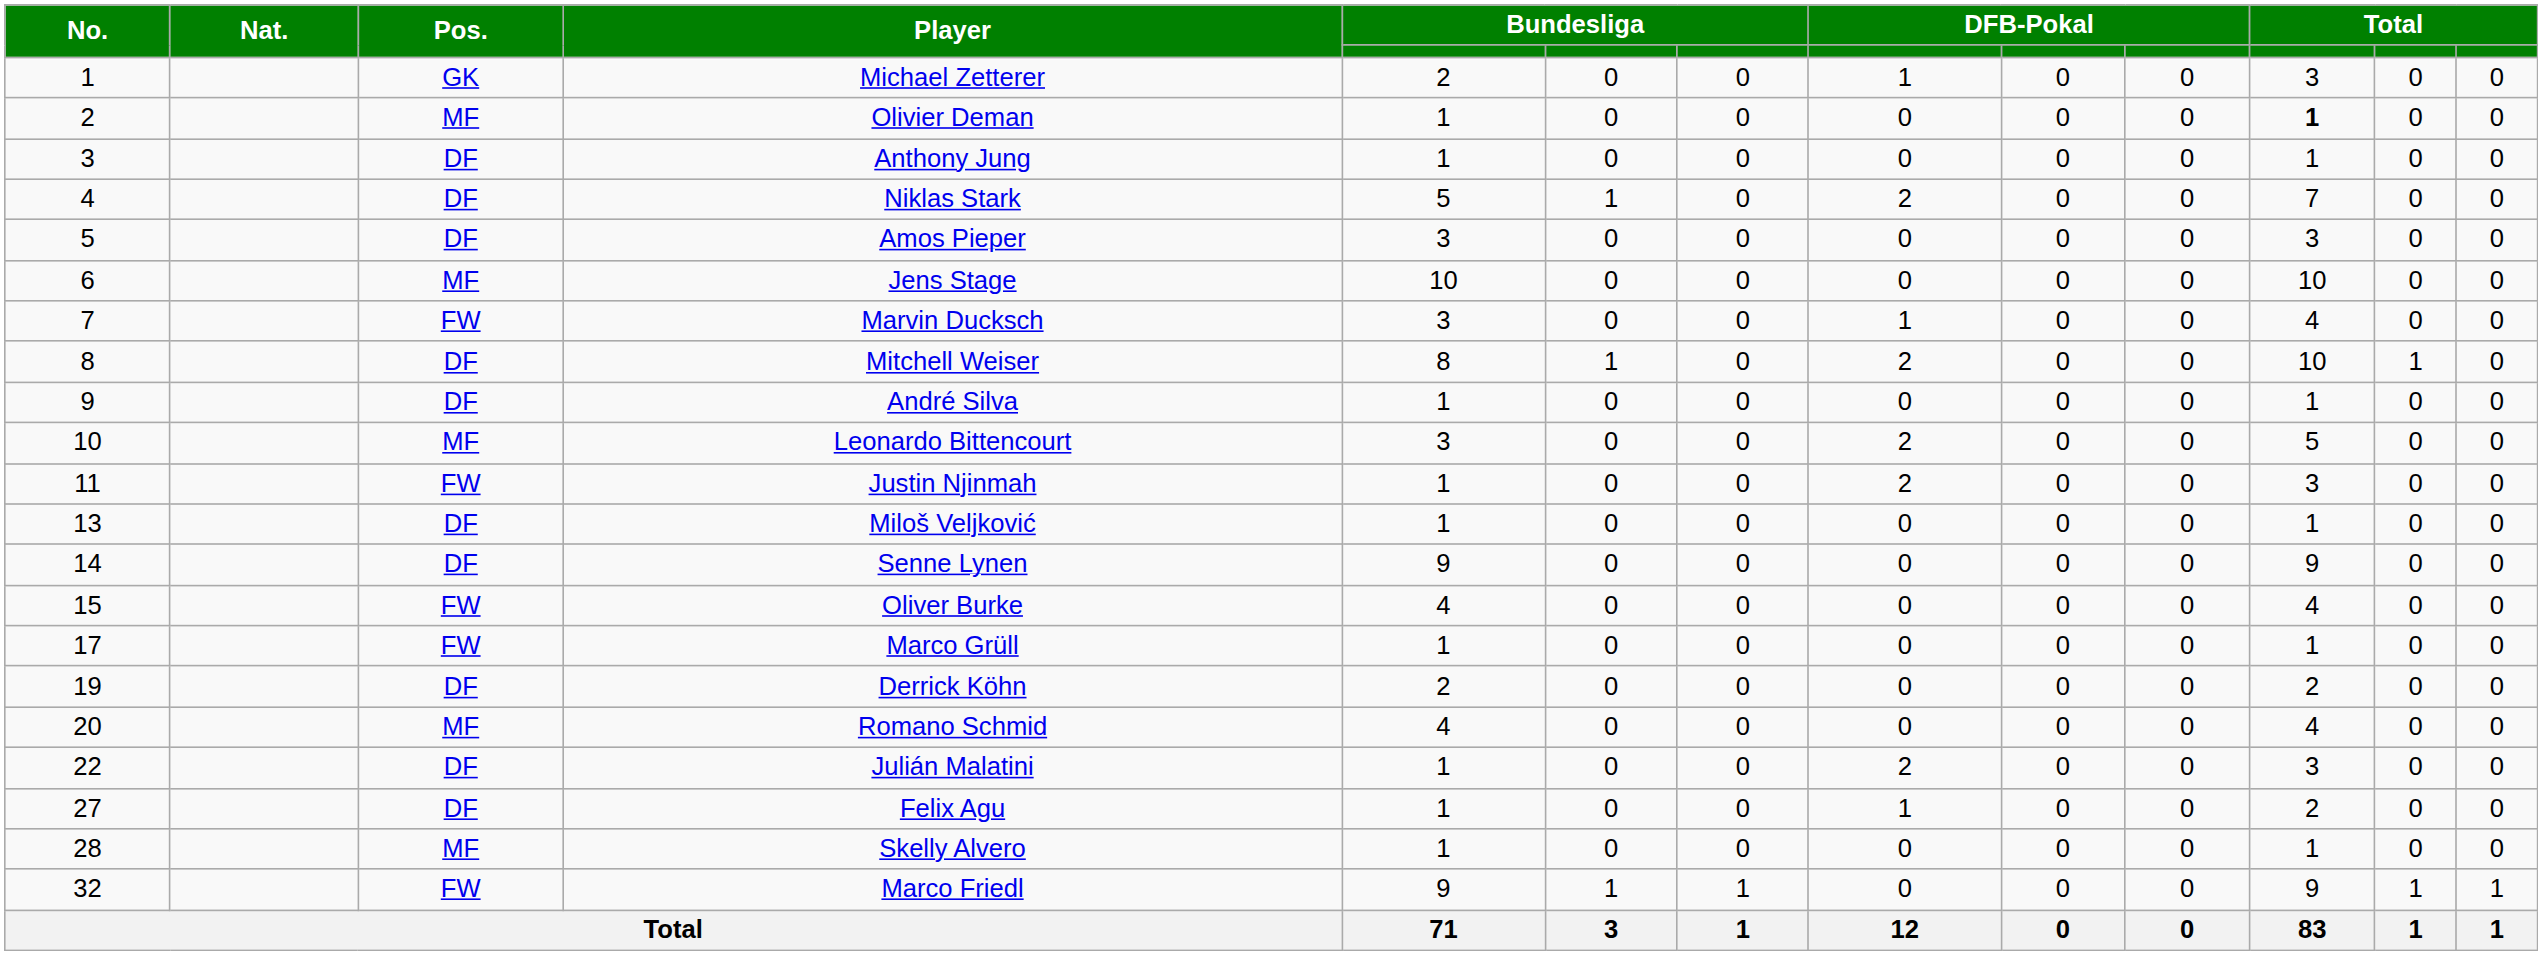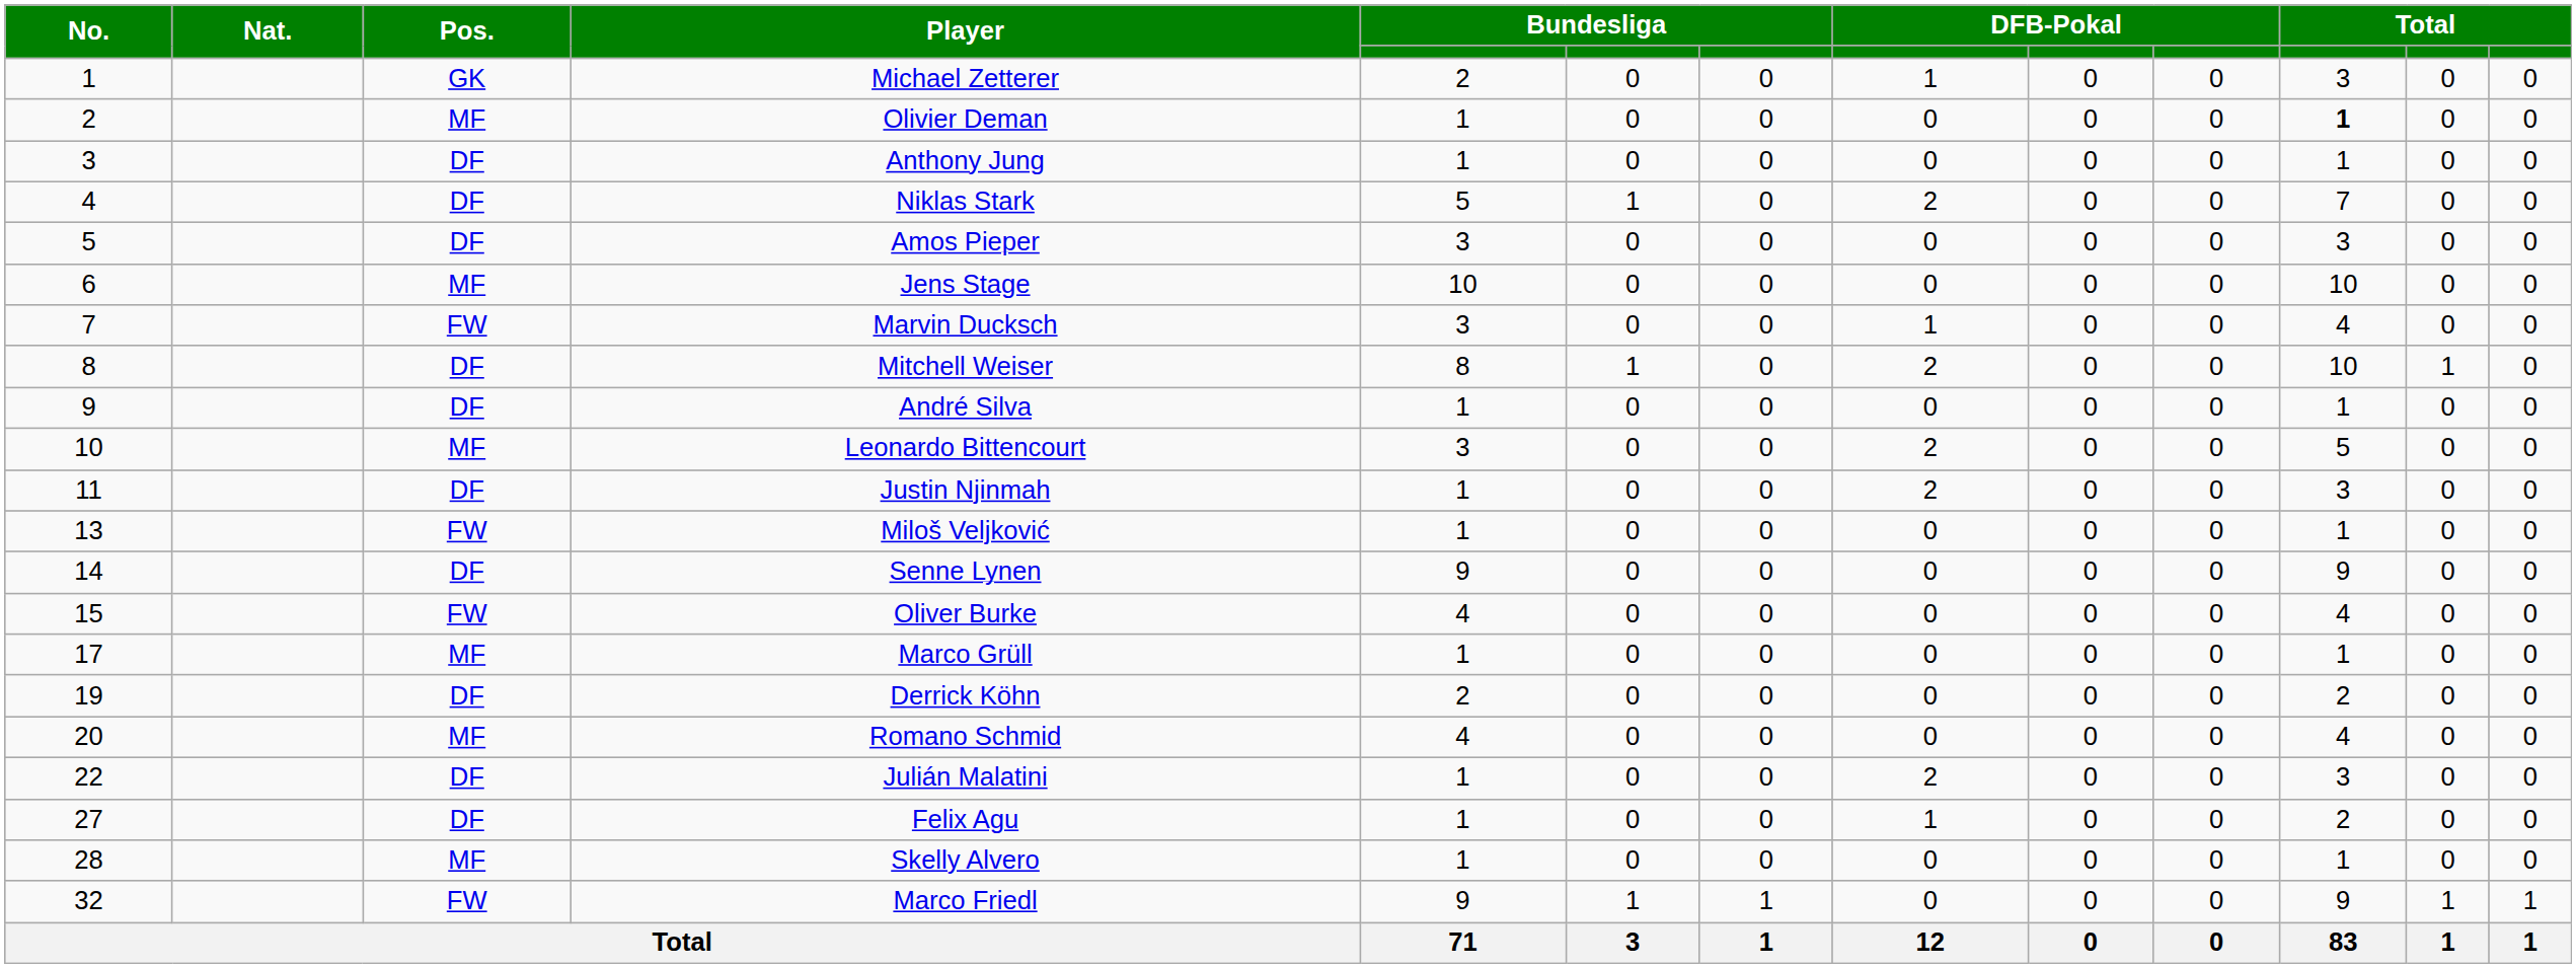Justin Njinmah | Pos.: FW -> DF
Miloš Veljković | Pos.: DF -> FW
Marco Grüll | Pos.: FW -> MF
